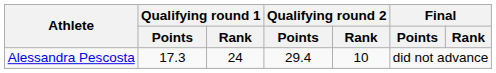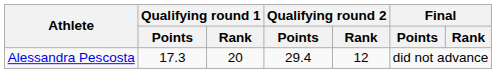Alessandra Pescosta | Qualifying round 1 / Rank: 24 -> 20
Alessandra Pescosta | Qualifying round 2 / Rank: 10 -> 12
